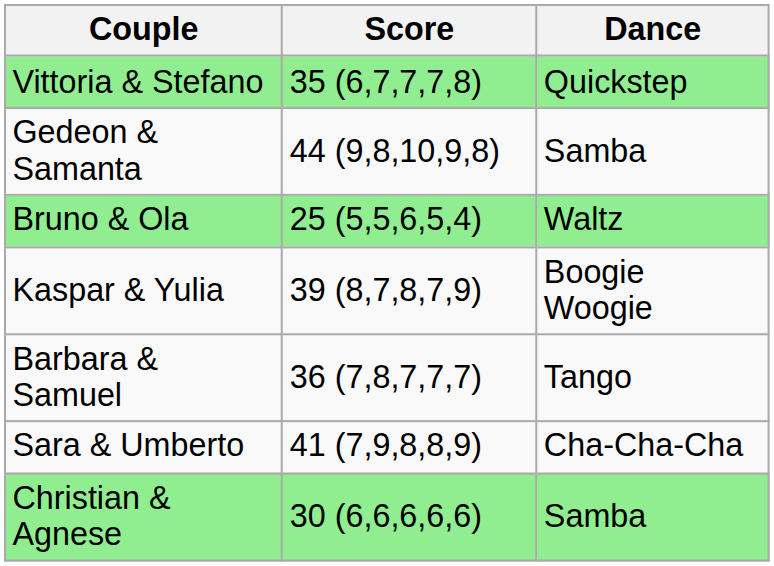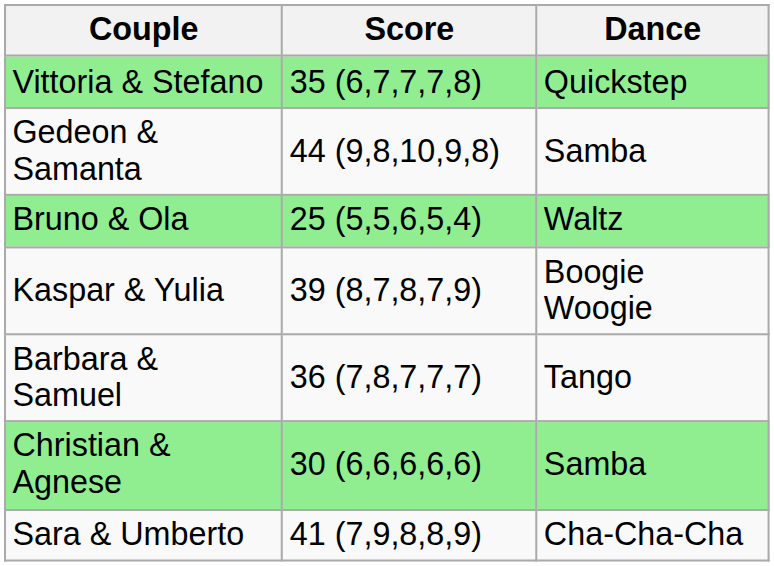rows swapped: Sara & Umberto <-> Christian & Agnese
